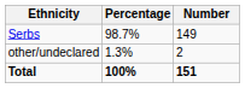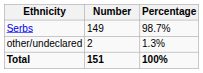columns swapped: Number <-> Percentage
